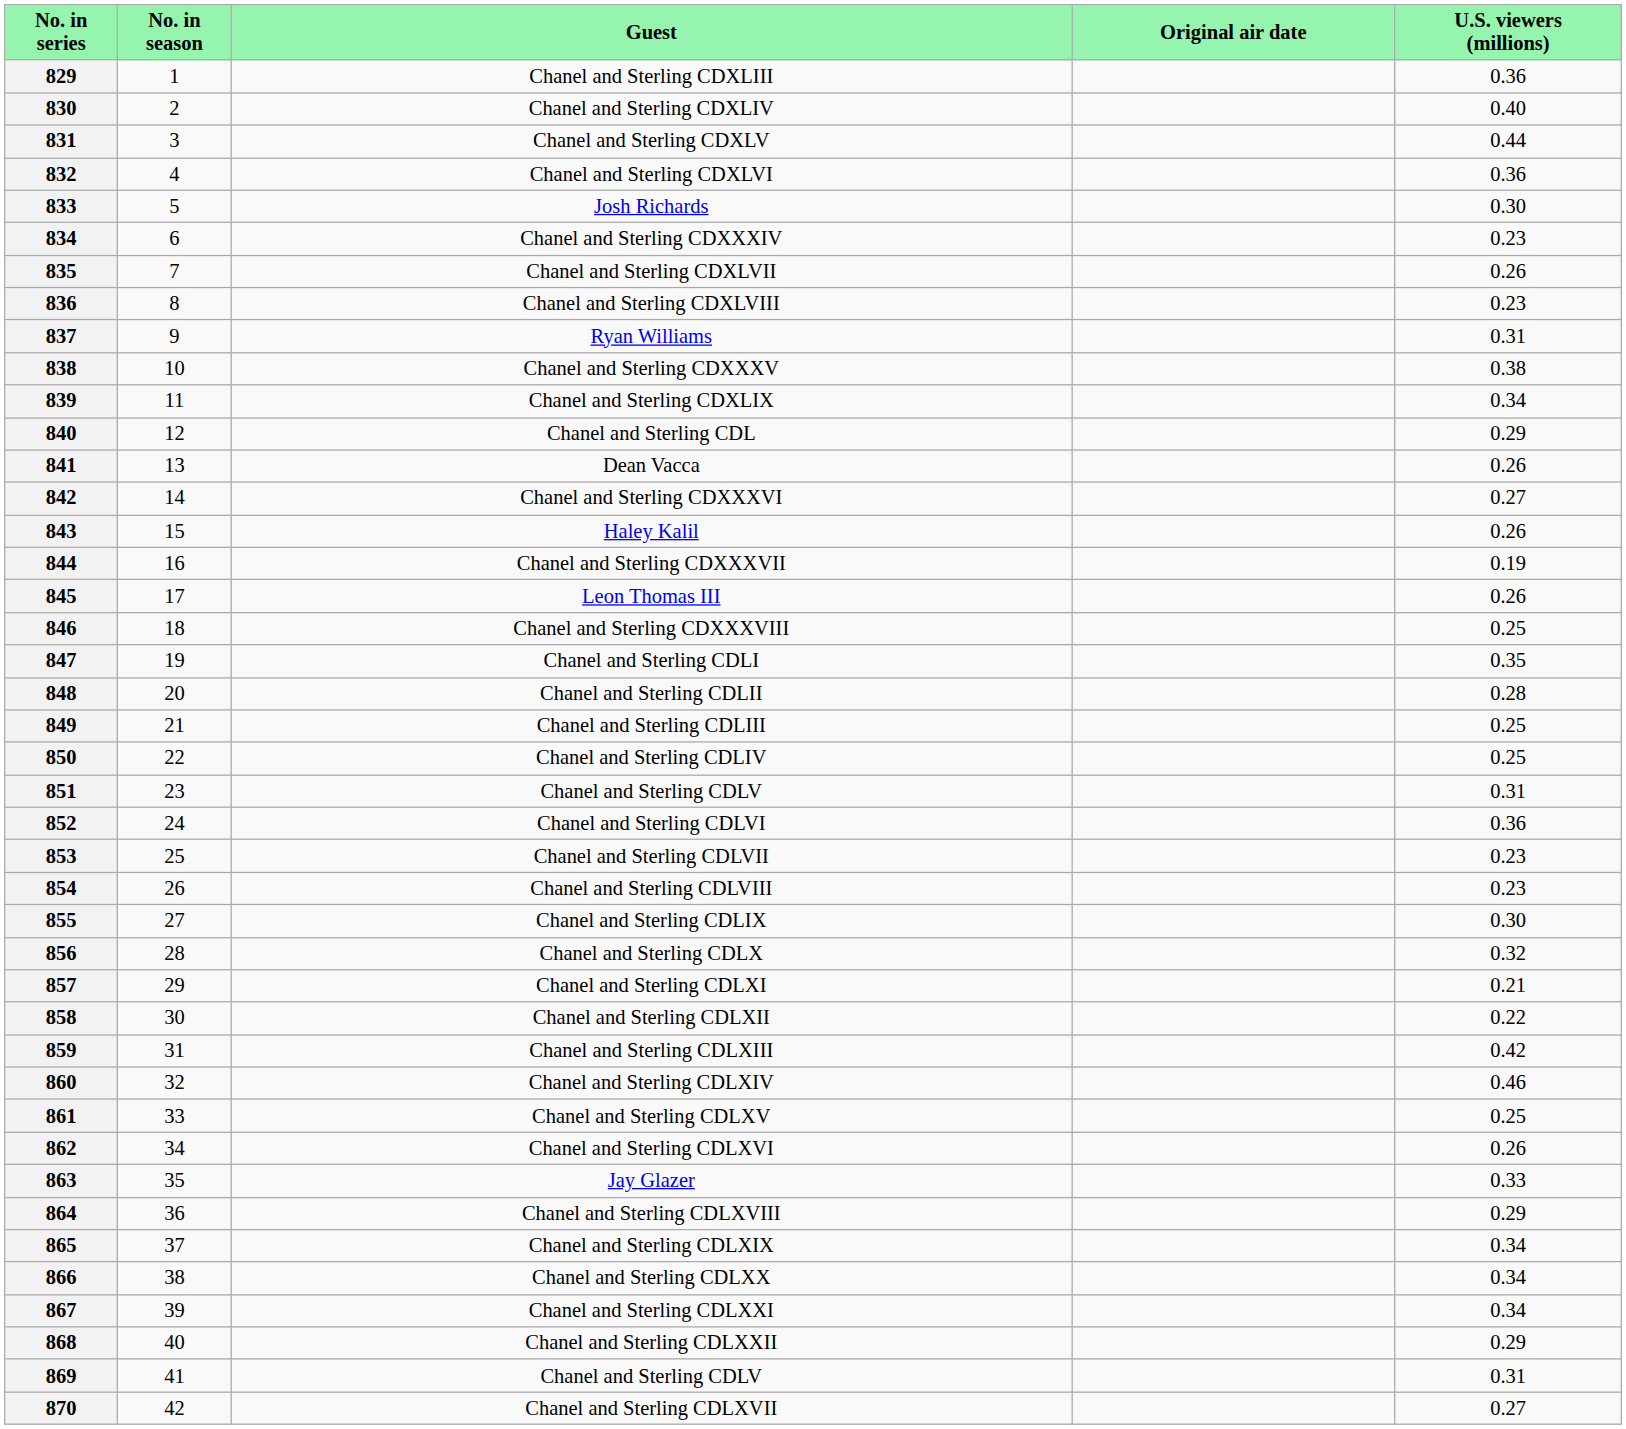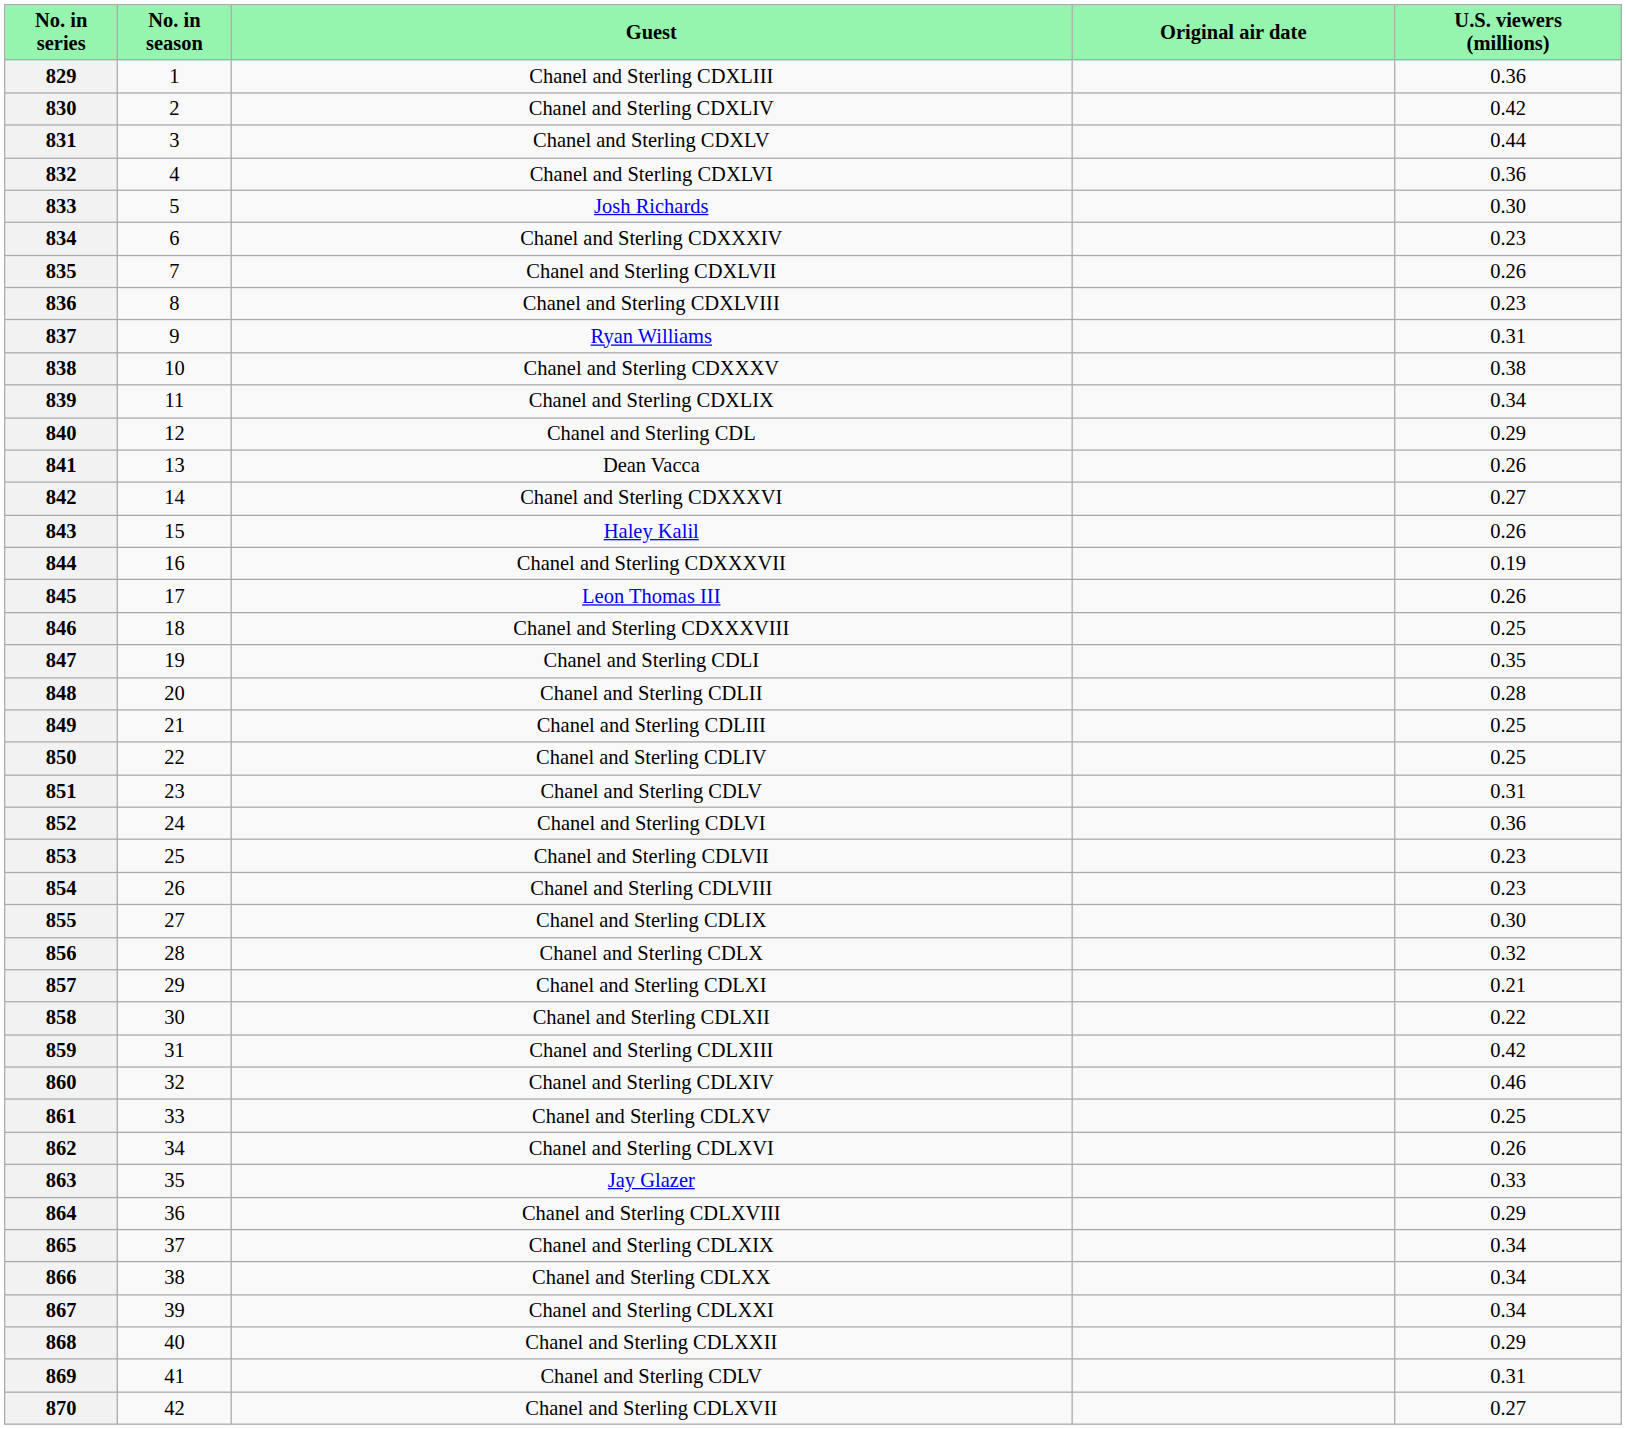830 | U.S. viewers (millions): 0.40 -> 0.42
